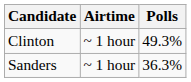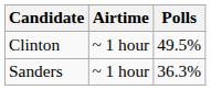Clinton | Polls: 49.3% -> 49.5%
